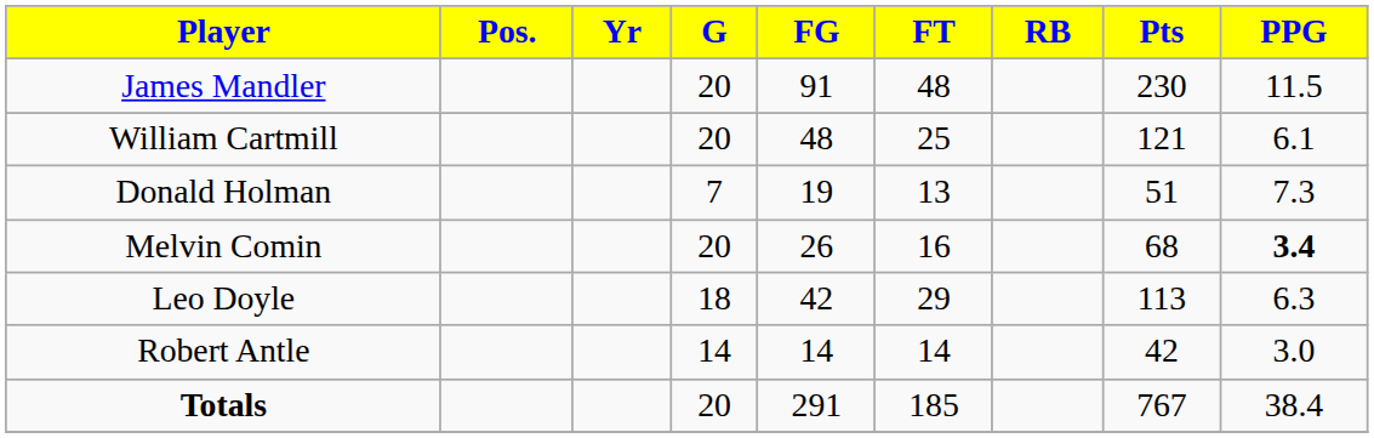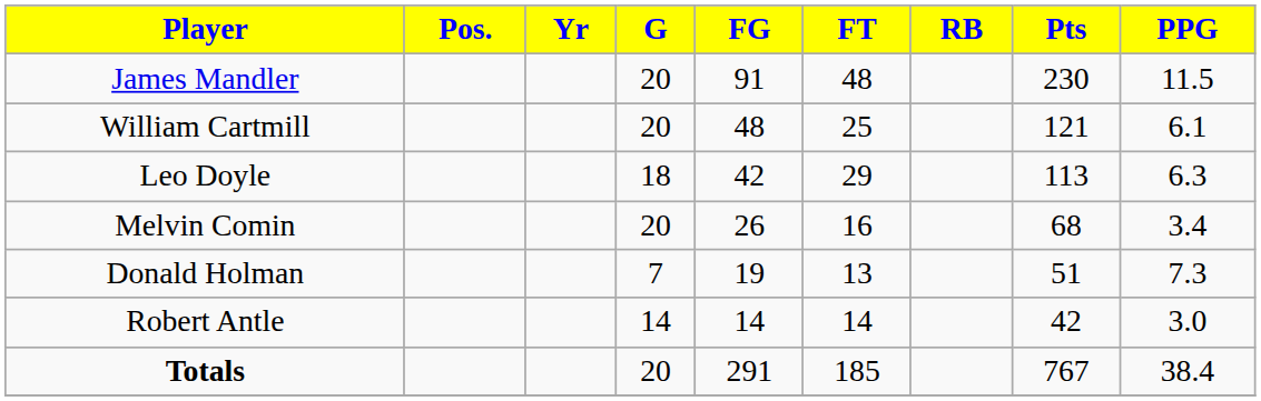rows swapped: Leo Doyle <-> Donald Holman
Melvin Comin | PPG: bold -> normal
